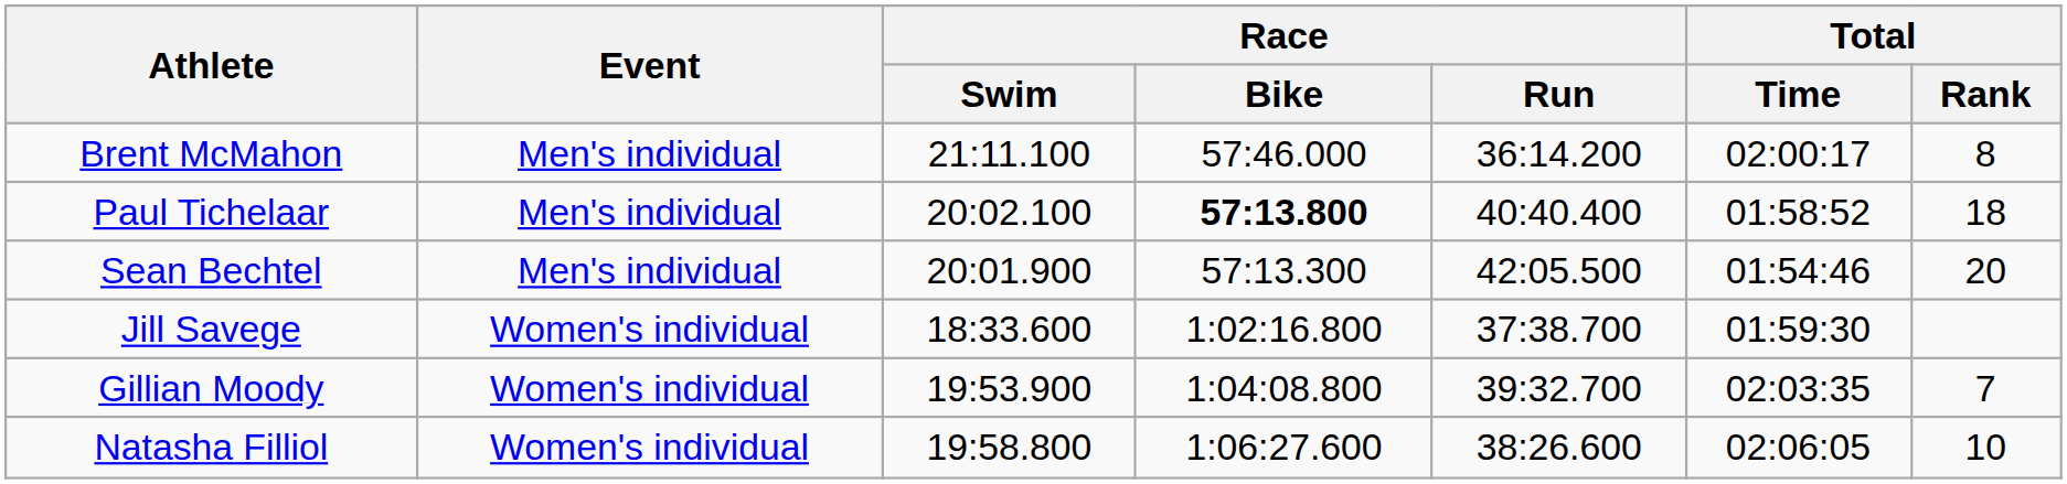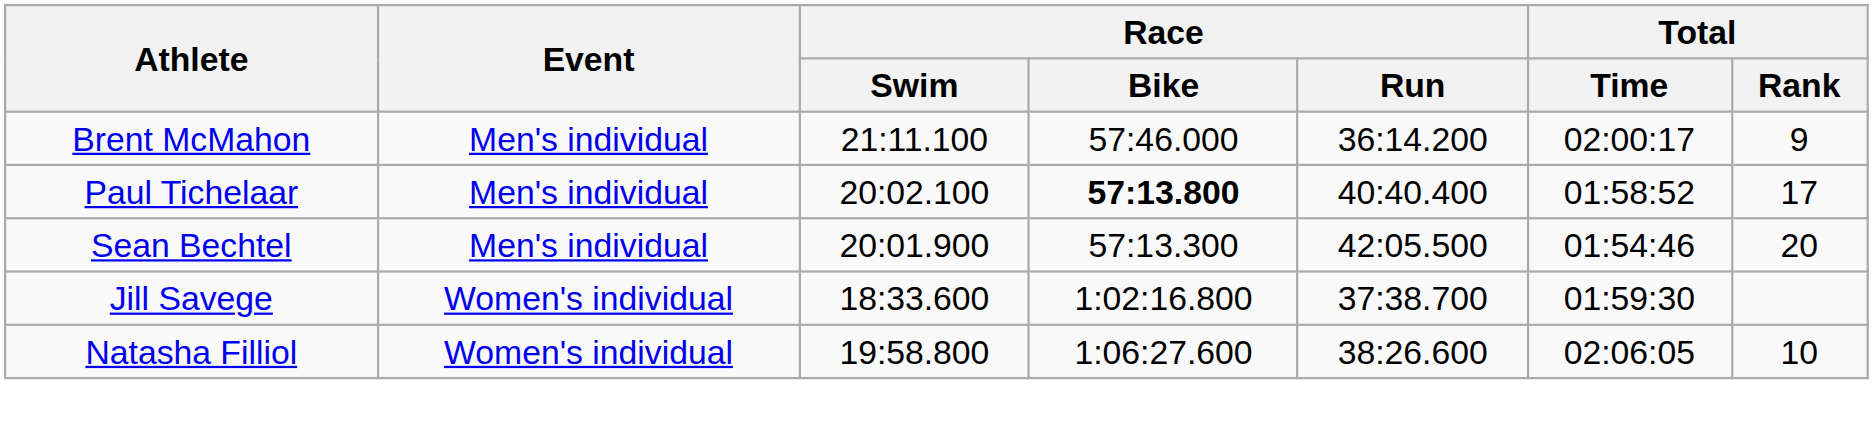Brent McMahon | Total / Rank: 8 -> 9
Paul Tichelaar | Total / Rank: 18 -> 17
- row: Gillian Moody | Women's individual | 19:53.900 | 1:04:08.800 | 39:32.700 | 02:03:35 | 7
